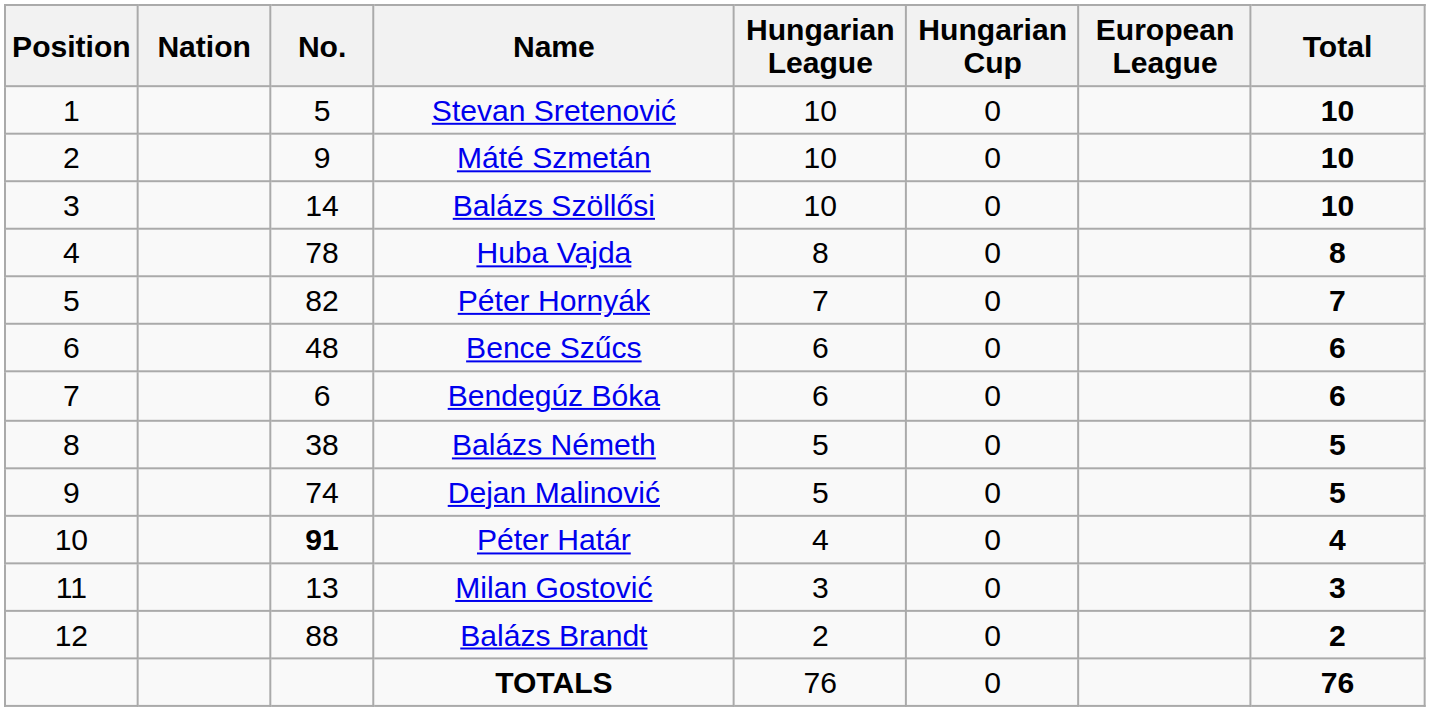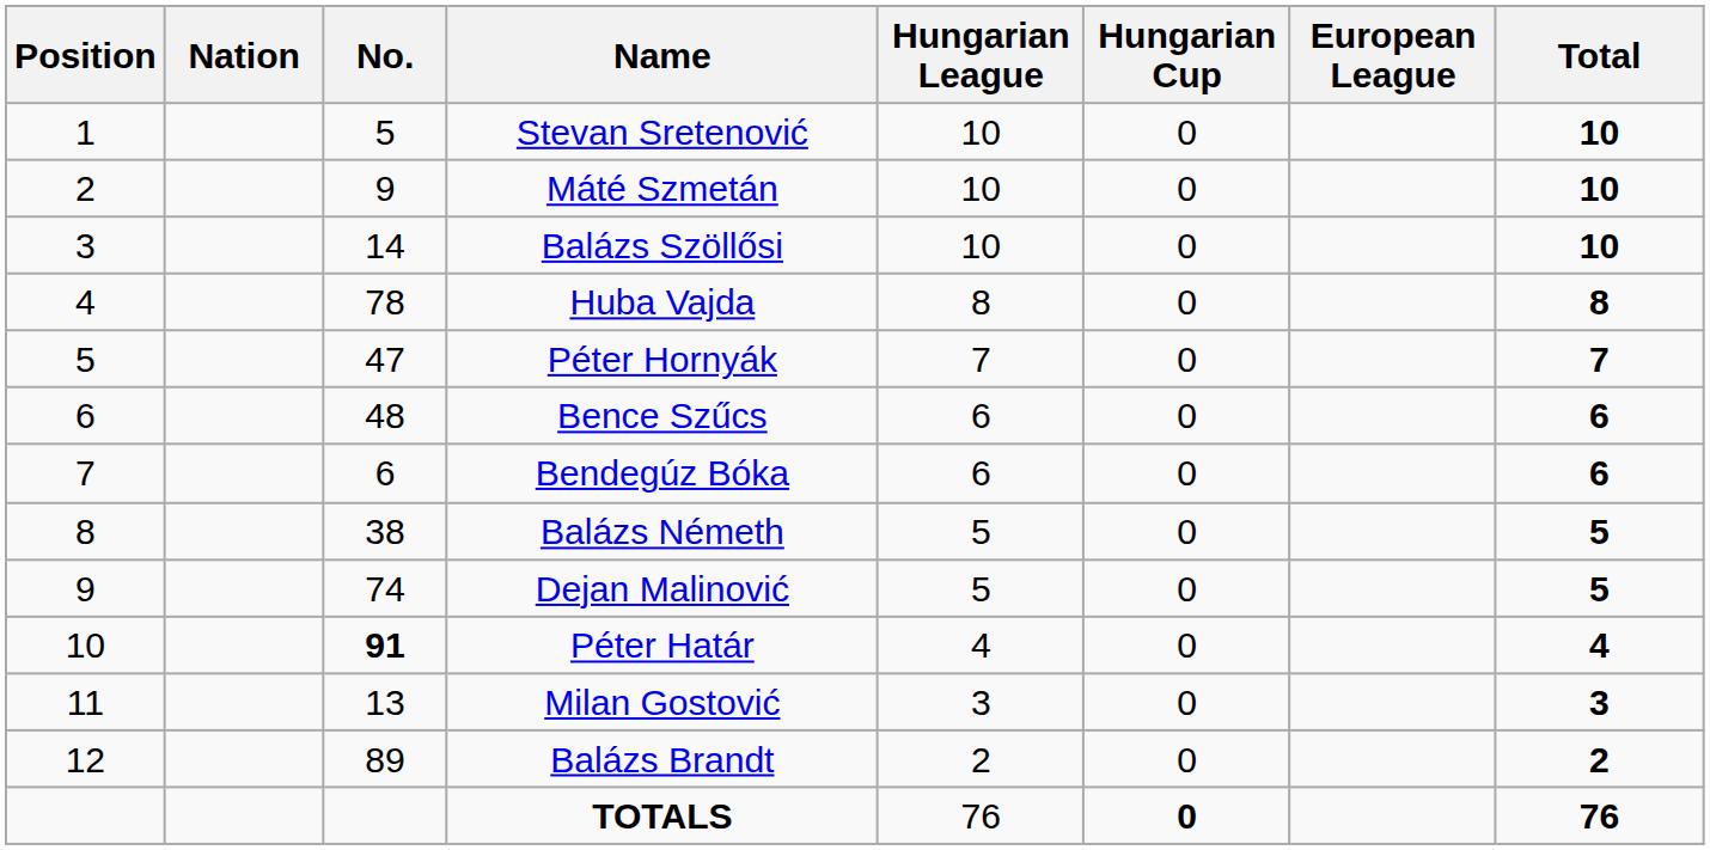Péter Hornyák | No.: 82 -> 47
Balázs Brandt | No.: 88 -> 89
TOTALS | Hungarian Cup: normal -> bold
